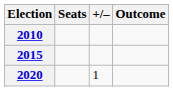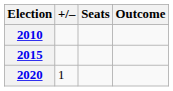columns swapped: Seats <-> +/–
